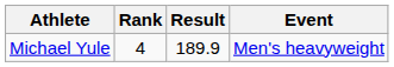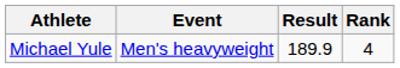columns swapped: Event <-> Rank
